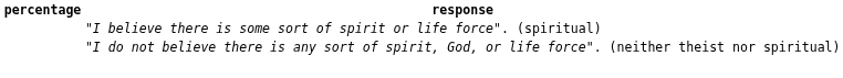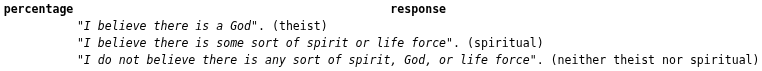+ row: "I believe there is a God". (theist)
